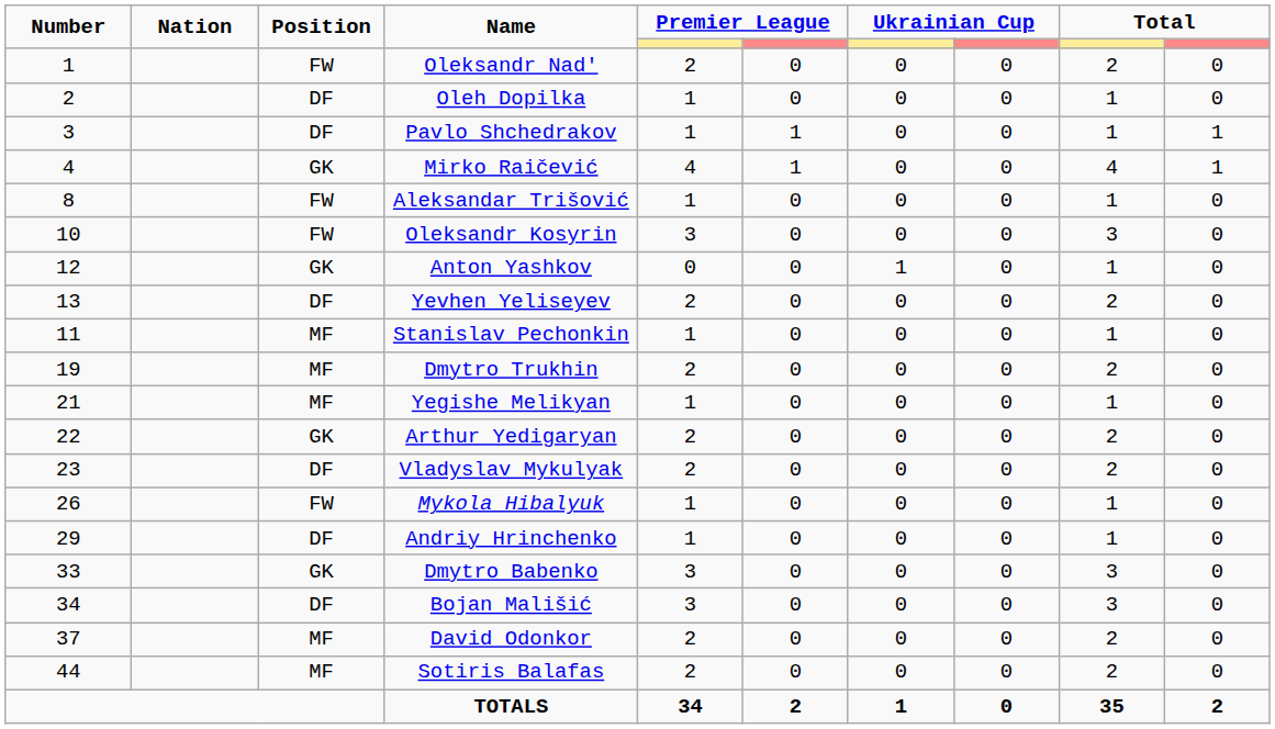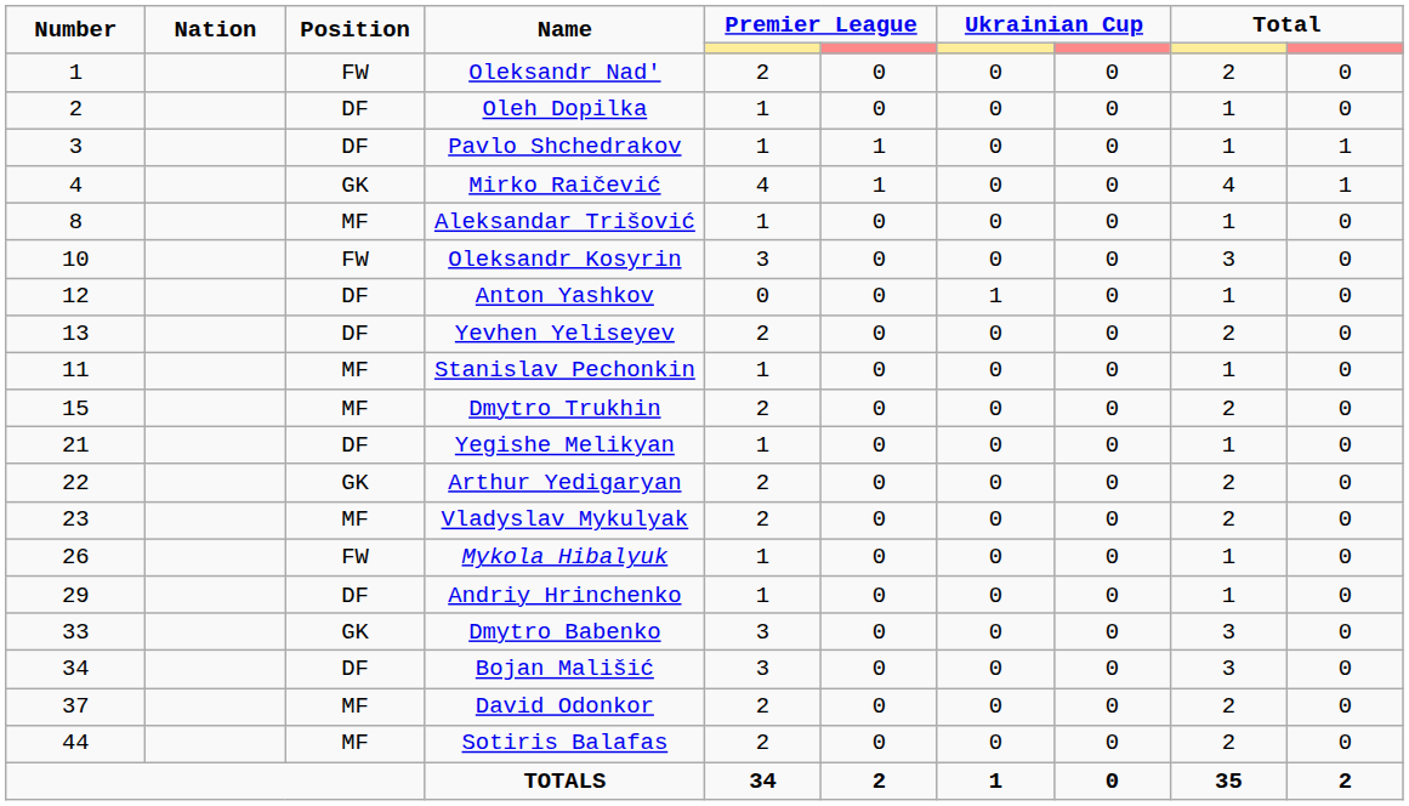Aleksandar Trišović | Position: FW -> MF
Anton Yashkov | Position: GK -> DF
Dmytro Trukhin | Number: 19 -> 15
Yegishe Melikyan | Position: MF -> DF
Vladyslav Mykulyak | Position: DF -> MF
